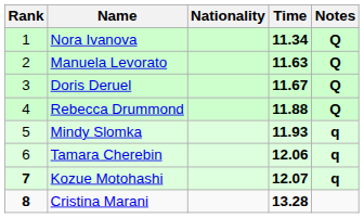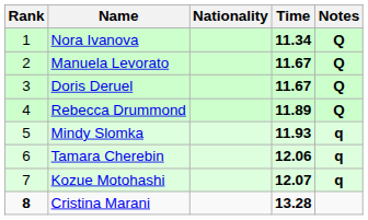Manuela Levorato | Time: 11.63 -> 11.67
Rebecca Drummond | Time: 11.88 -> 11.89
Kozue Motohashi | Rank: bold -> normal
